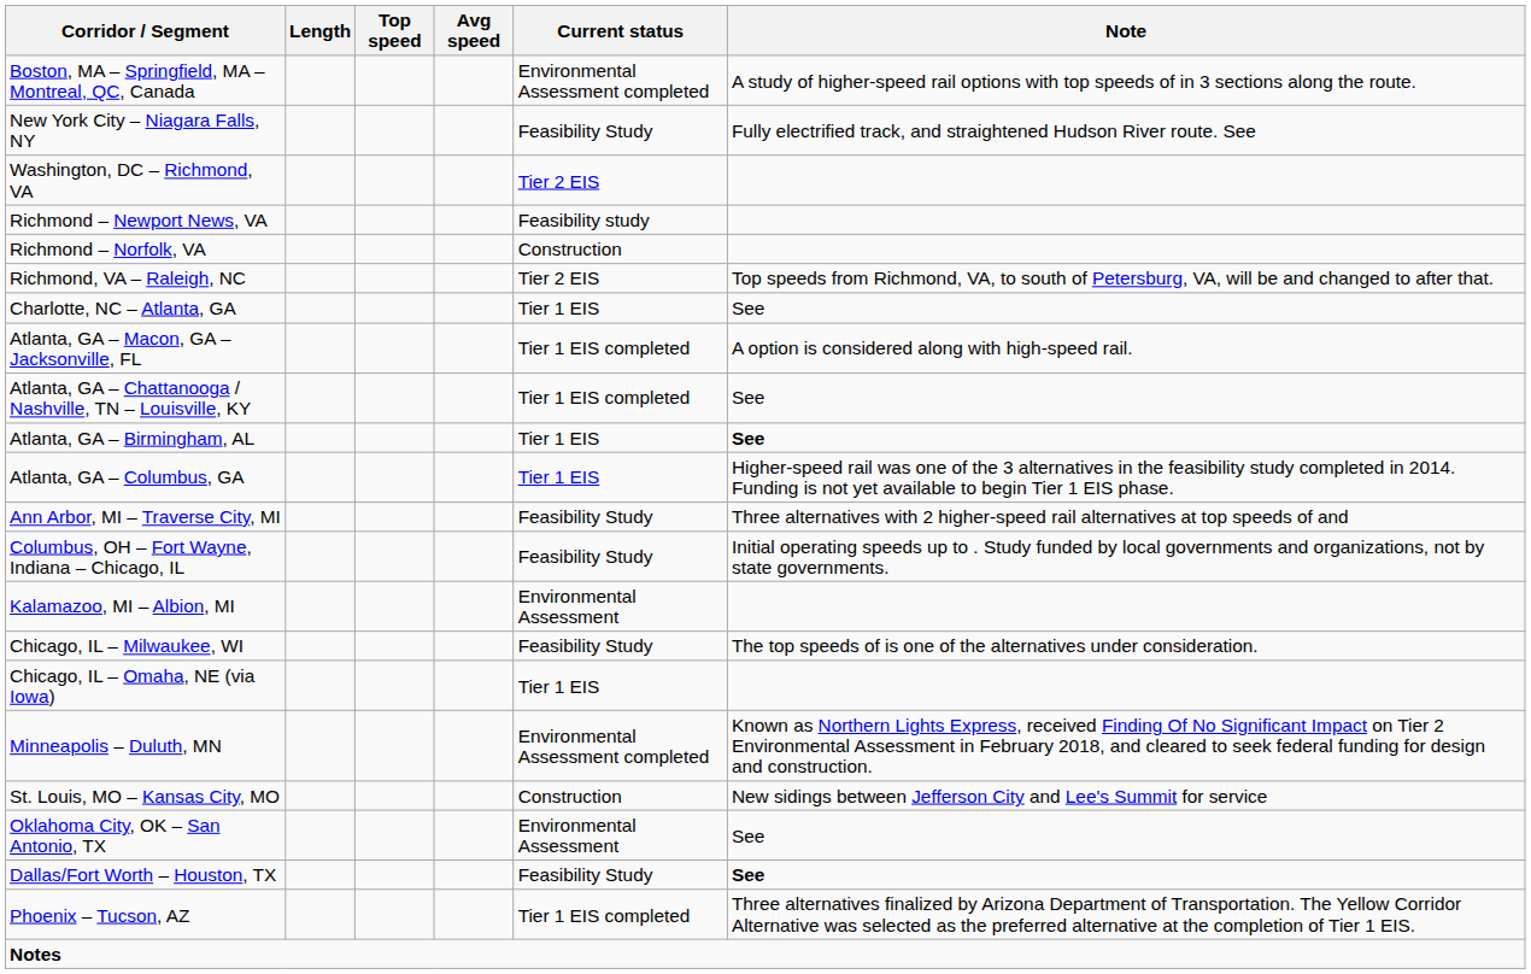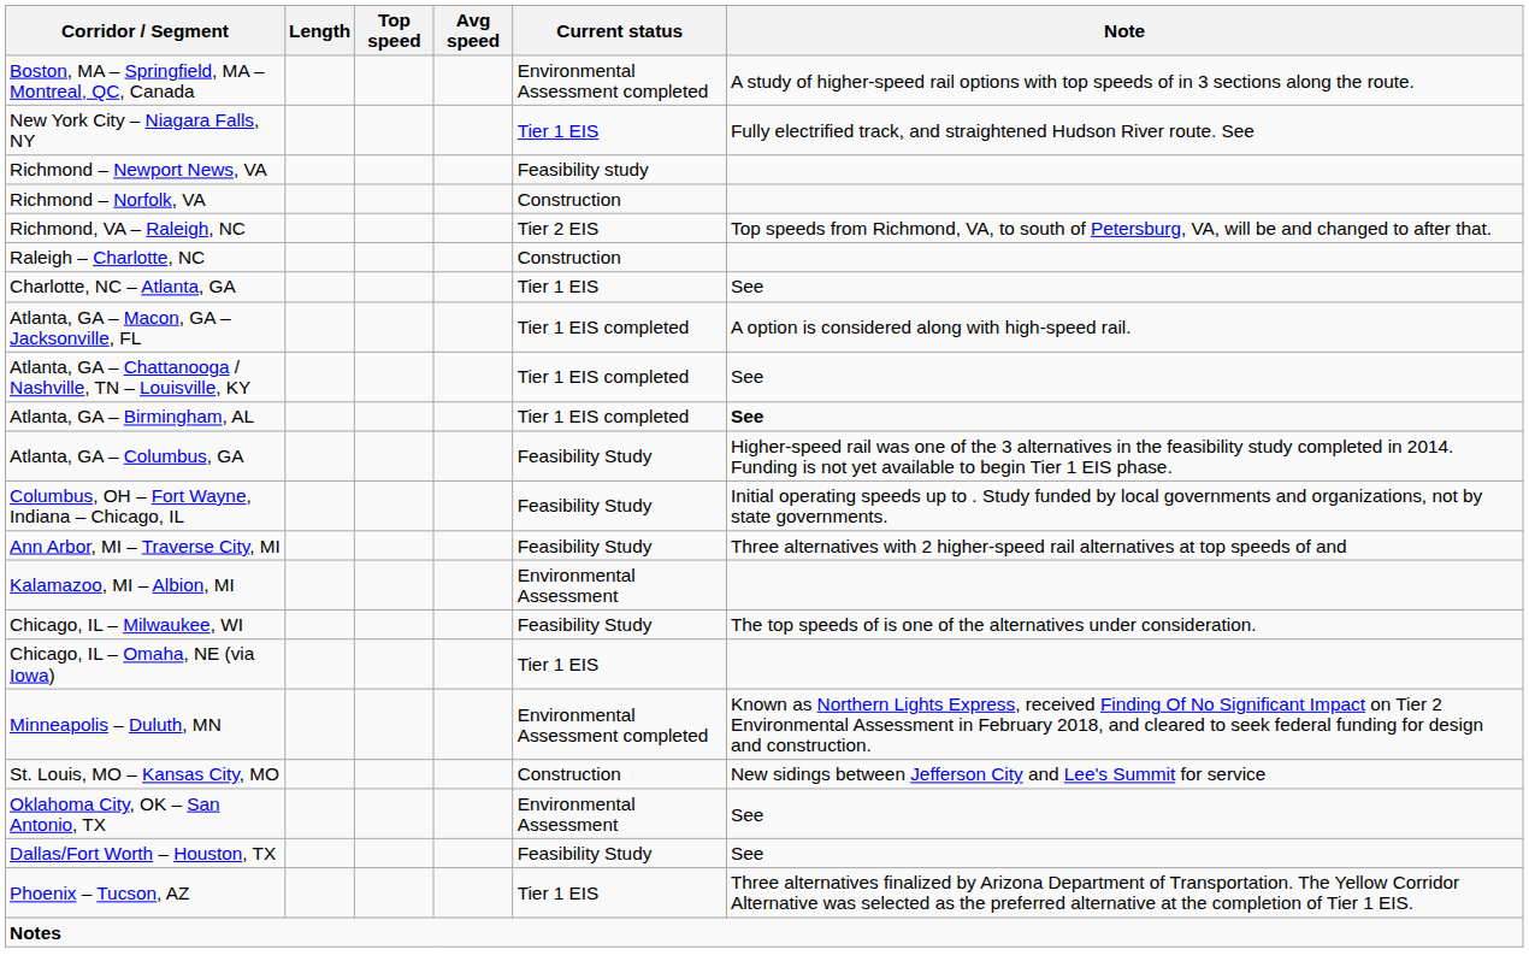New York City – Niagara Falls, NY | Current status: Feasibility Study -> Tier 1 EIS
- row: Washington, DC – Richmond, VA | Tier 2 EIS
+ row: Raleigh – Charlotte, NC | Construction
Atlanta, GA – Birmingham, AL | Current status: Tier 1 EIS -> Tier 1 EIS completed
Atlanta, GA – Columbus, GA | Current status: Tier 1 EIS -> Feasibility Study
rows swapped: Columbus, OH – Fort Wayne, Indiana – Chicago, IL <-> Ann Arbor, MI – Traverse City, MI
Dallas/Fort Worth – Houston, TX | Note: bold -> normal
Phoenix – Tucson, AZ | Current status: Tier 1 EIS completed -> Tier 1 EIS
